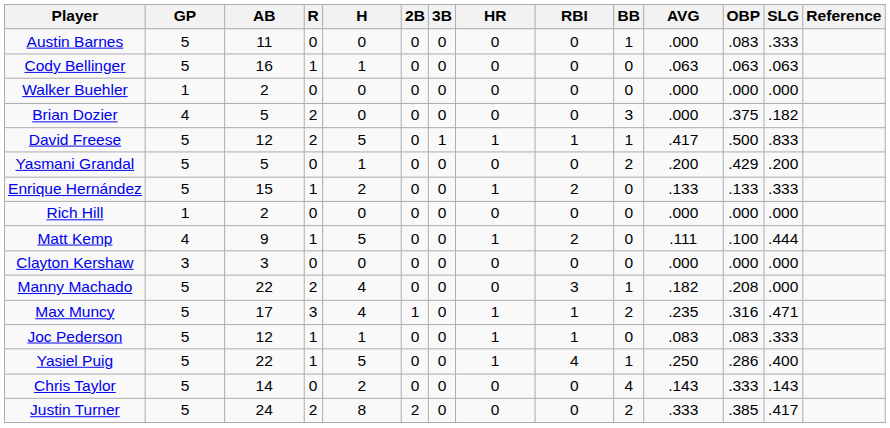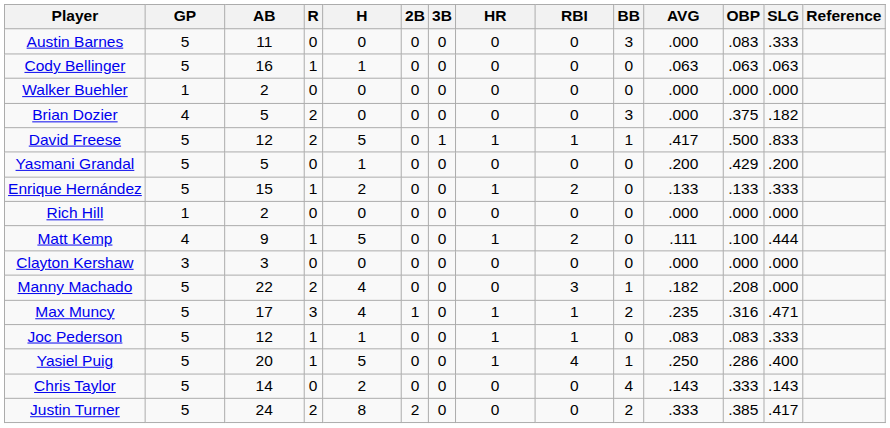Austin Barnes | BB: 1 -> 3
Yasmani Grandal | BB: 2 -> 0
Yasiel Puig | AB: 22 -> 20
